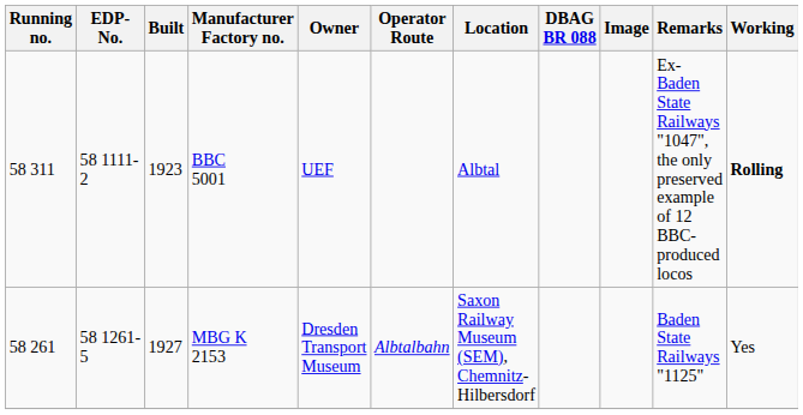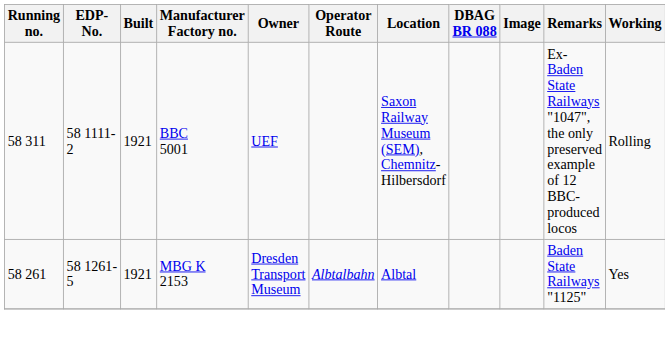BBC 5001 | Built: 1923 -> 1921
BBC 5001 | Location: Albtal -> Saxon Railway Museum (SEM), Chemnitz-Hilbersdorf
BBC 5001 | Working: bold -> normal
MBG K 2153 | Built: 1927 -> 1921
MBG K 2153 | Location: Saxon Railway Museum (SEM), Chemnitz-Hilbersdorf -> Albtal
